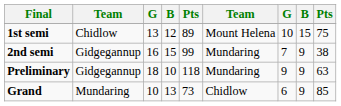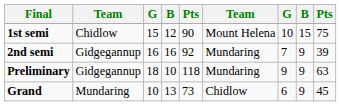1st semi | column 3: 13 -> 15
1st semi | column 5: 89 -> 90
2nd semi | column 4: 15 -> 16
2nd semi | column 5: 99 -> 92
2nd semi | column 9: 38 -> 39
Grand | column 9: 85 -> 45
